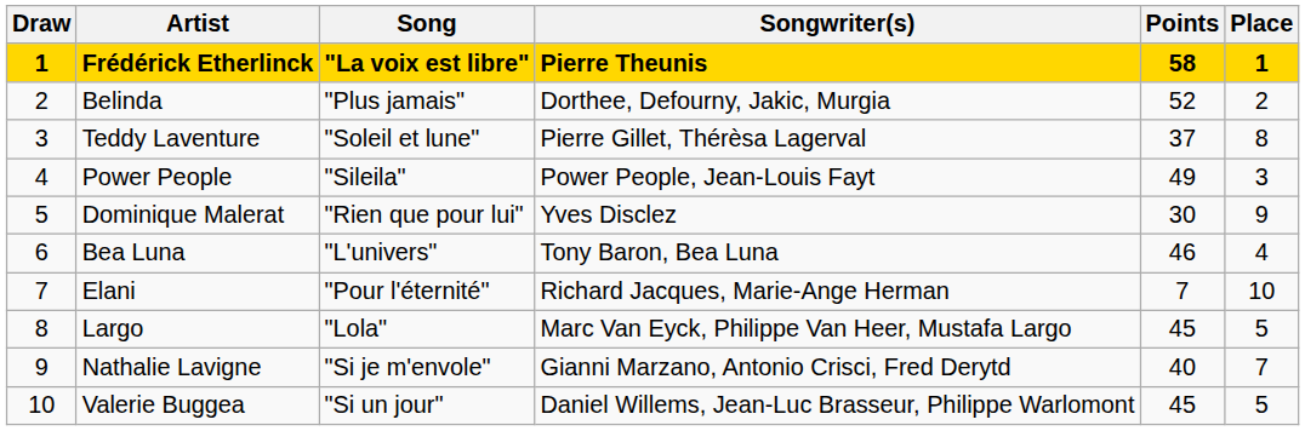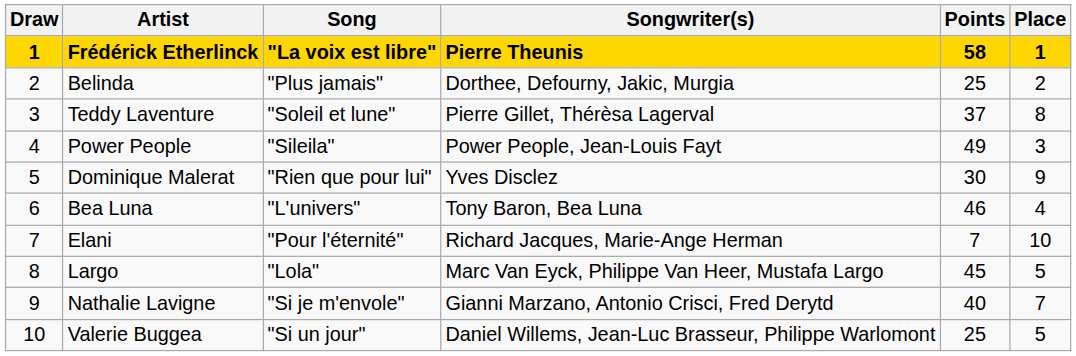Belinda | Points: 52 -> 25
Valerie Buggea | Points: 45 -> 25
